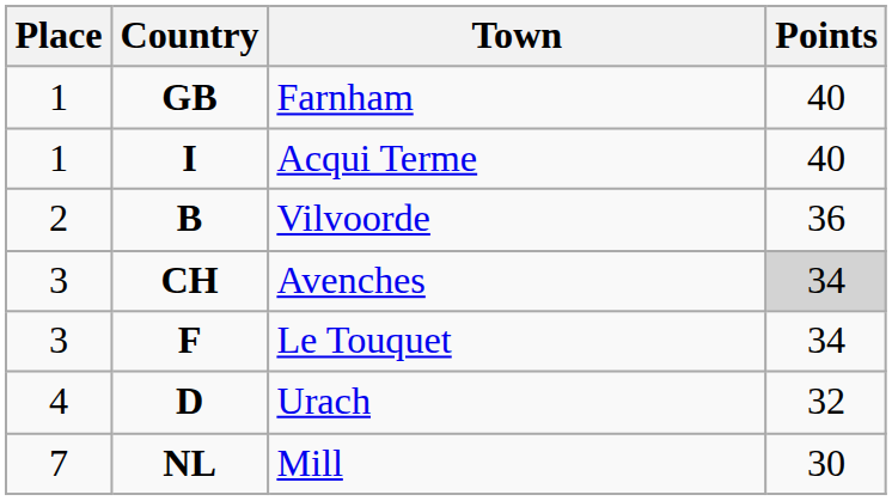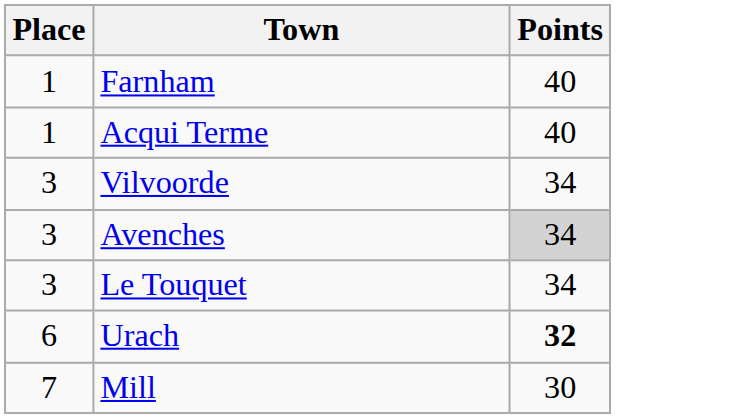- column: Country | GB | I | B | CH | F | D | NL
Vilvoorde | Place: 2 -> 3
Vilvoorde | Points: 36 -> 34
Urach | Place: 4 -> 6
Urach | Points: normal -> bold
